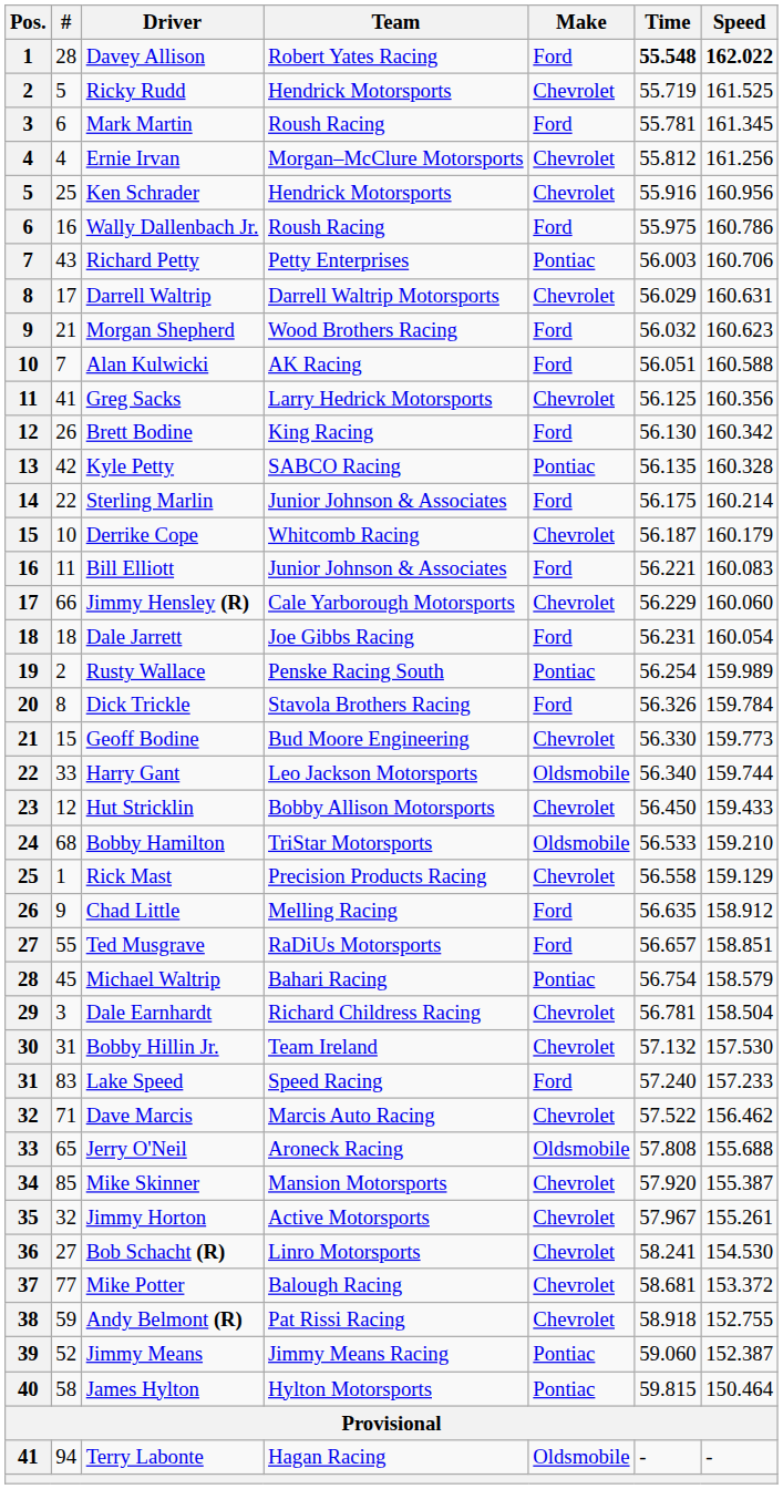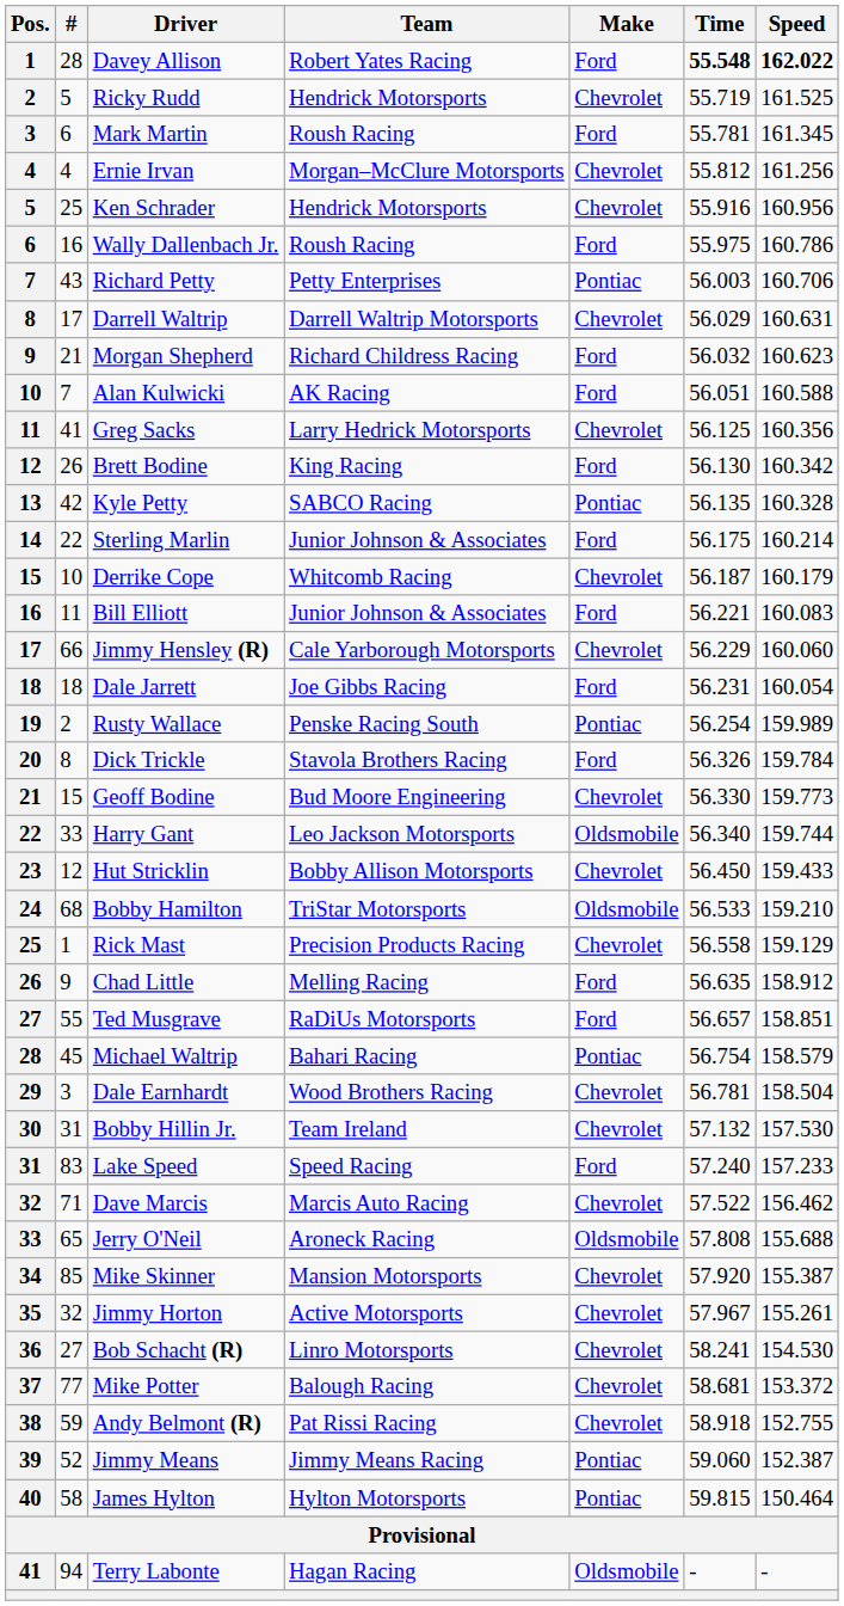Morgan Shepherd | Team: Wood Brothers Racing -> Richard Childress Racing
Dale Earnhardt | Team: Richard Childress Racing -> Wood Brothers Racing
